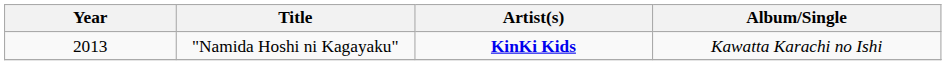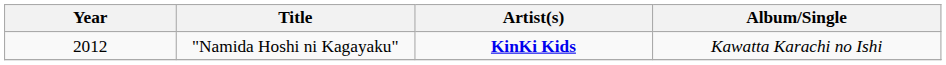"Namida Hoshi ni Kagayaku" | Year: 2013 -> 2012
